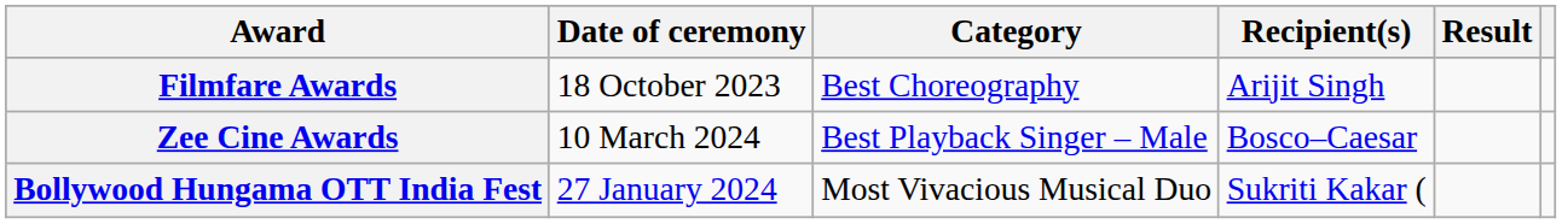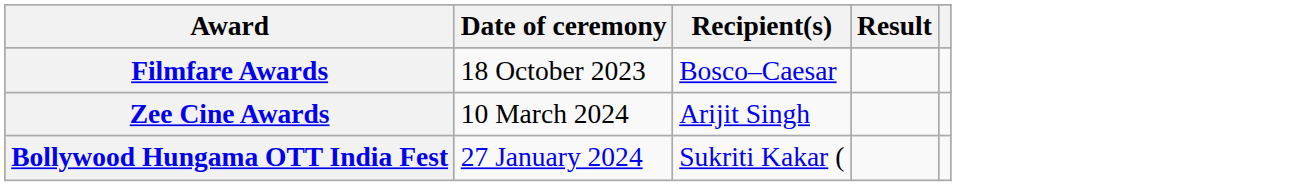- column: Category | Best Choreography | Best Playback Singer – Male | Most Vivacious Musical Duo
Filmfare Awards | Recipient(s): Arijit Singh -> Bosco–Caesar
Zee Cine Awards | Recipient(s): Bosco–Caesar -> Arijit Singh
